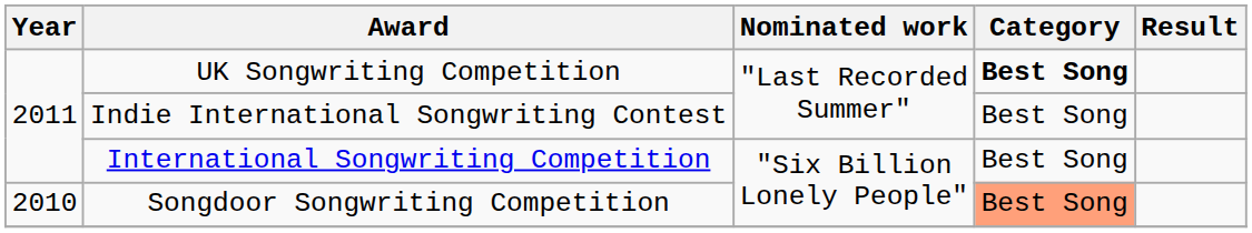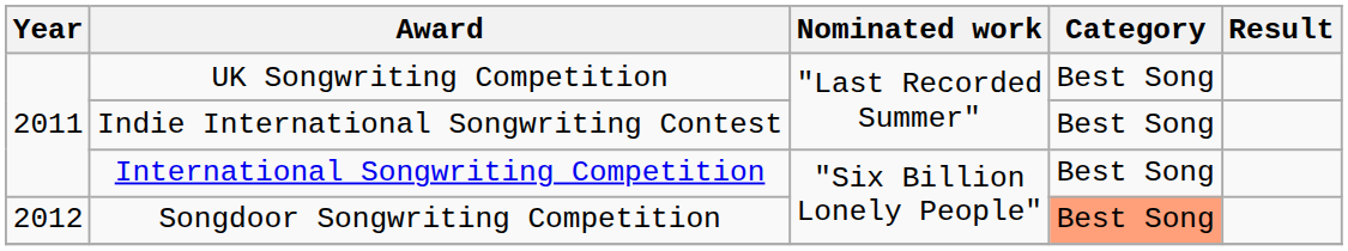UK Songwriting Competition | Category: bold -> normal
Songdoor Songwriting Competition | Year: 2010 -> 2012
